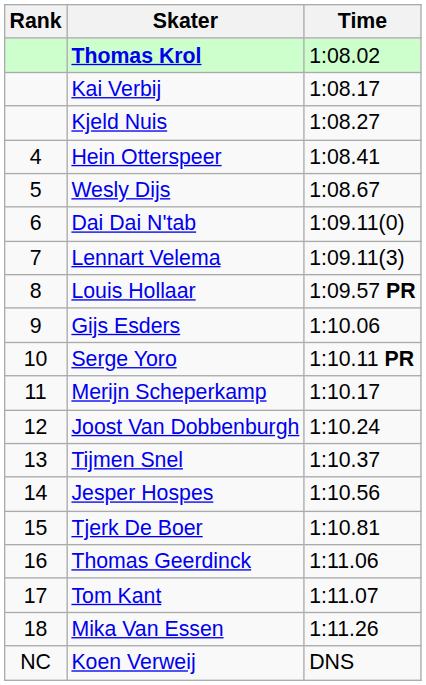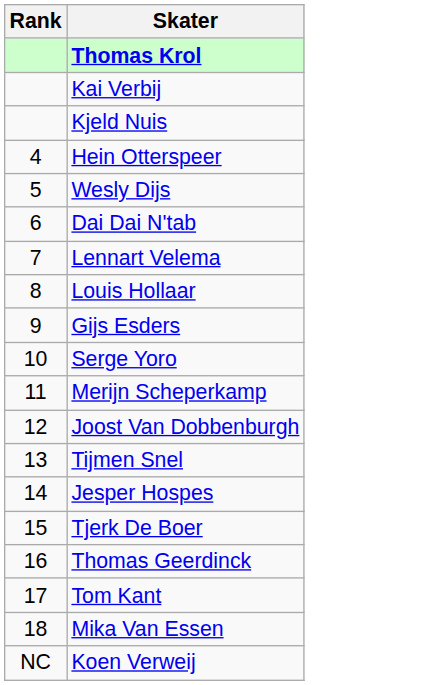- column: Time | 1:08.02 | 1:08.17 | 1:08.27 | 1:08.41 | 1:08.67 | 1:09.11(0) | 1:09.11(3) | 1:09.57 PR | 1:10.06 | 1:10.11 PR | 1:10.17 | 1:10.24 | 1:10.37 | 1:10.56 | 1:10.81 | 1:11.06 | 1:11.07 | 1:11.26 | DNS
